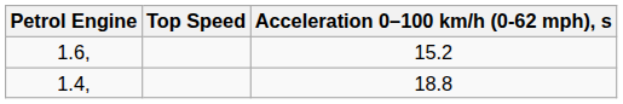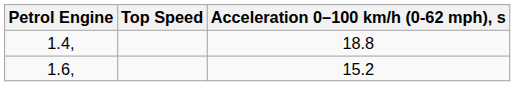rows swapped: 1.4, <-> 1.6,
